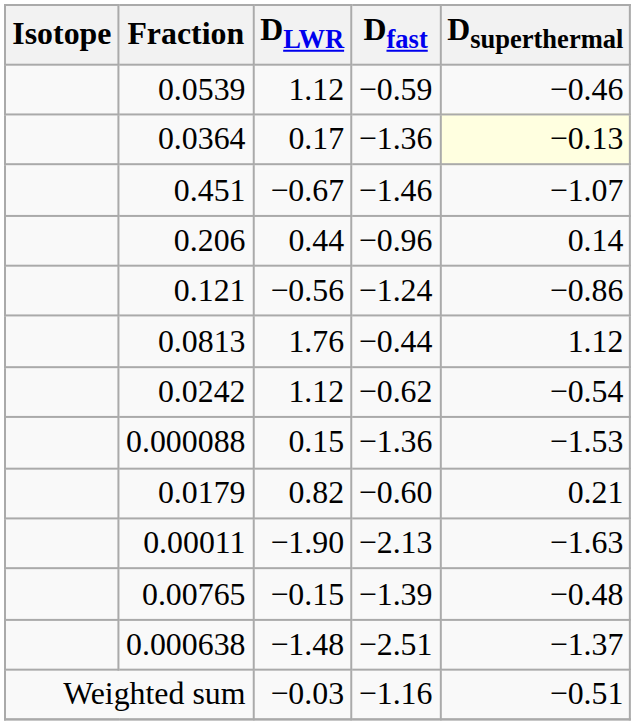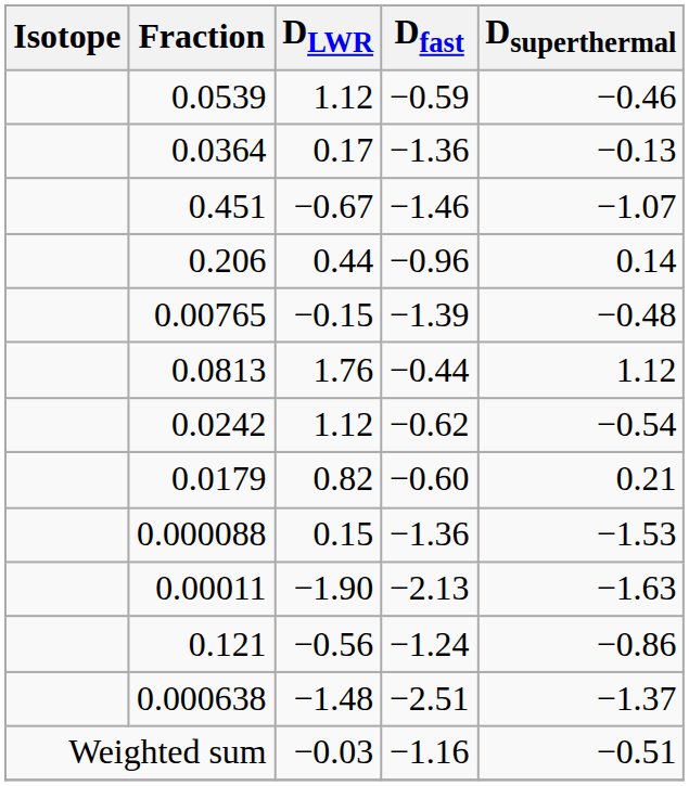0.0364 | Dsuperthermal: lightyellow background -> no background
rows swapped: 0.121 <-> 0.00765
rows swapped: 0.000088 <-> 0.0179
